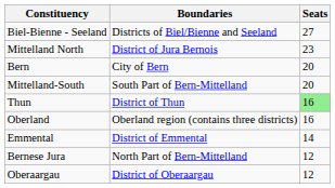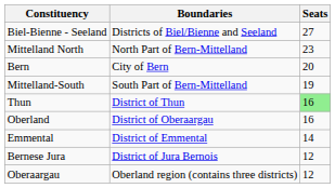Mittelland North | Boundaries: District of Jura Bernois -> North Part of Bern-Mittelland
Mittelland-South | Seats: 20 -> 19
Oberland | Boundaries: Oberland region (contains three districts) -> District of Oberaargau
Bernese Jura | Boundaries: North Part of Bern-Mittelland -> District of Jura Bernois
Oberaargau | Boundaries: District of Oberaargau -> Oberland region (contains three districts)
